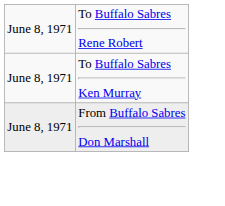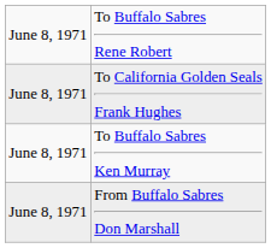+ row: June 8, 1971 | To California Golden Seals Frank Hughes
